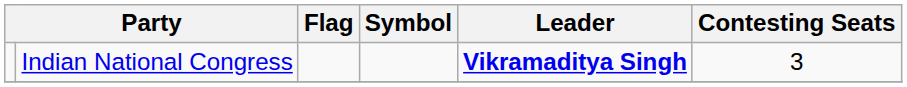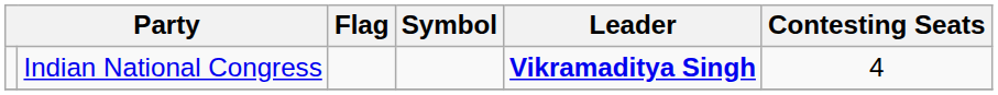Indian National Congress | Contesting Seats: 3 -> 4
